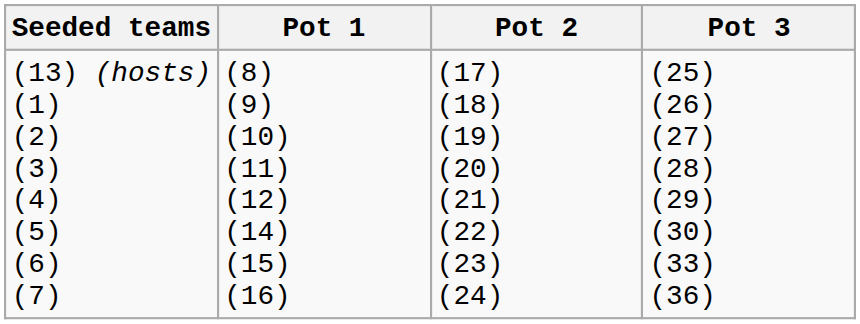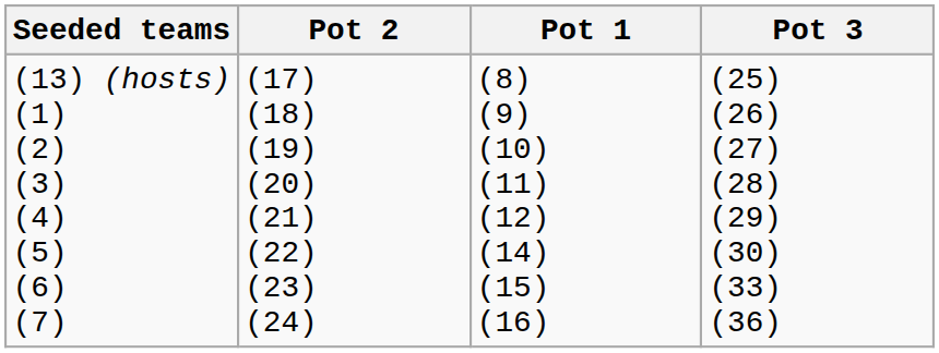columns swapped: Pot 1 <-> Pot 2
